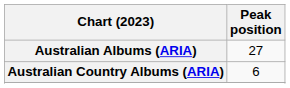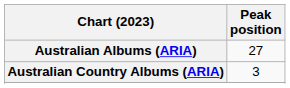Australian Country Albums (ARIA) | Peak position: 6 -> 3
